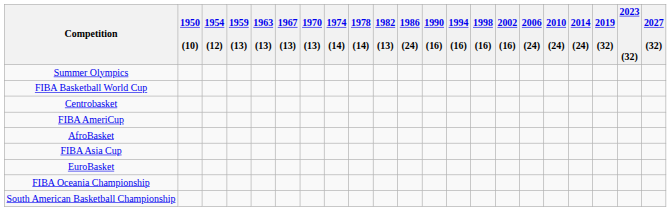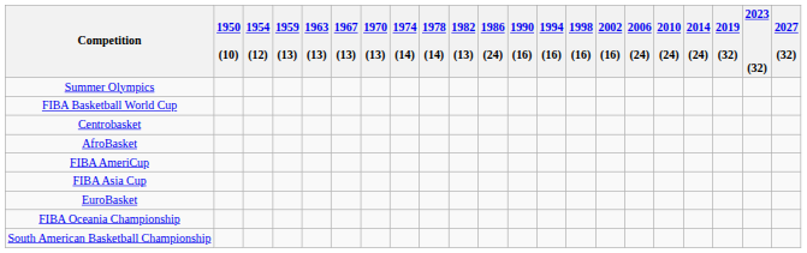rows swapped: AfroBasket <-> FIBA AmeriCup
